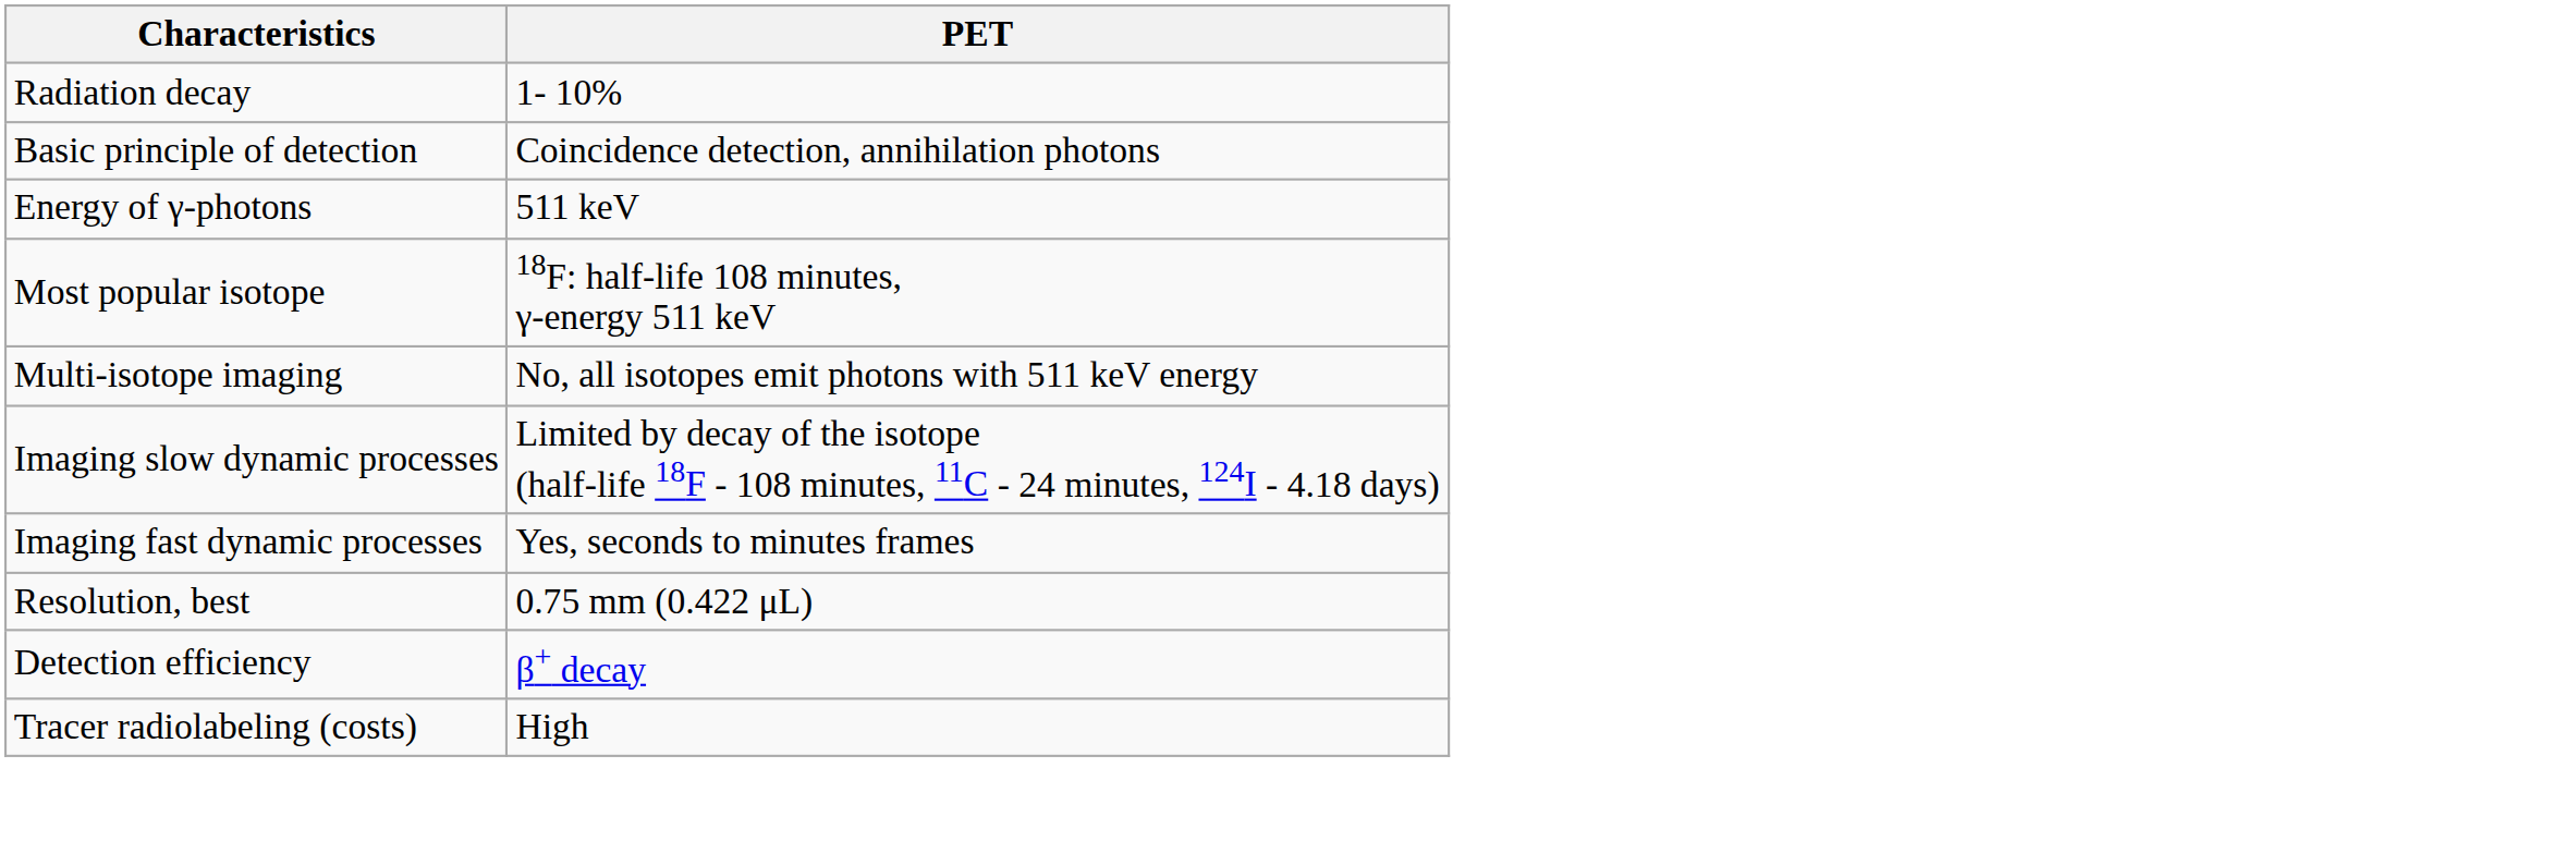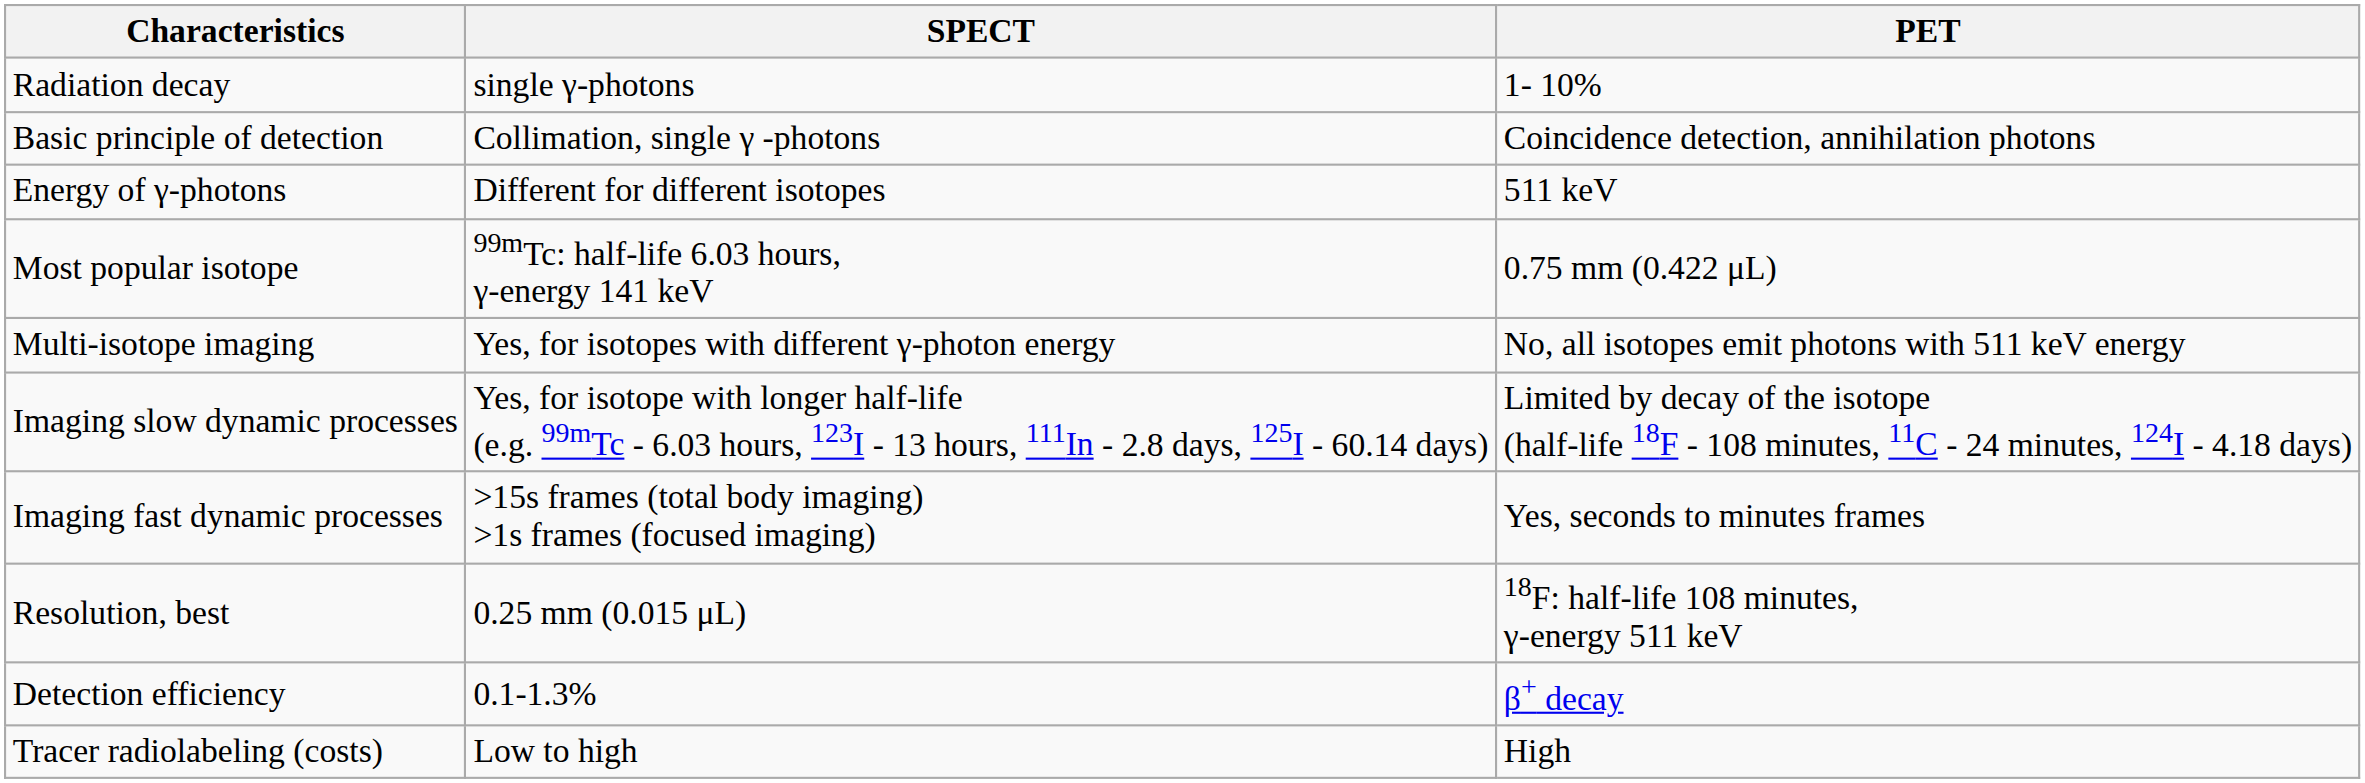+ column: SPECT | single γ-photons | Collimation, single γ -photons | Different for different isotopes | 99mTc: half-life 6.03 hours, γ-energy 141 keV | Yes, for isotopes with different γ-photon energy | Yes, for isotope with longer half-life (e.g. 99mTc - 6.03 hours, 123I - 13 hours, 111In - 2.8 days, 125I - 60.14 days) | >15s frames (total body imaging) >1s frames (focused imaging) | 0.25 mm (0.015 μL) | 0.1-1.3% | Low to high
Most popular isotope | PET: 18F: half-life 108 minutes, γ-energy 511 keV -> 0.75 mm (0.422 μL)
Resolution, best | PET: 0.75 mm (0.422 μL) -> 18F: half-life 108 minutes, γ-energy 511 keV
